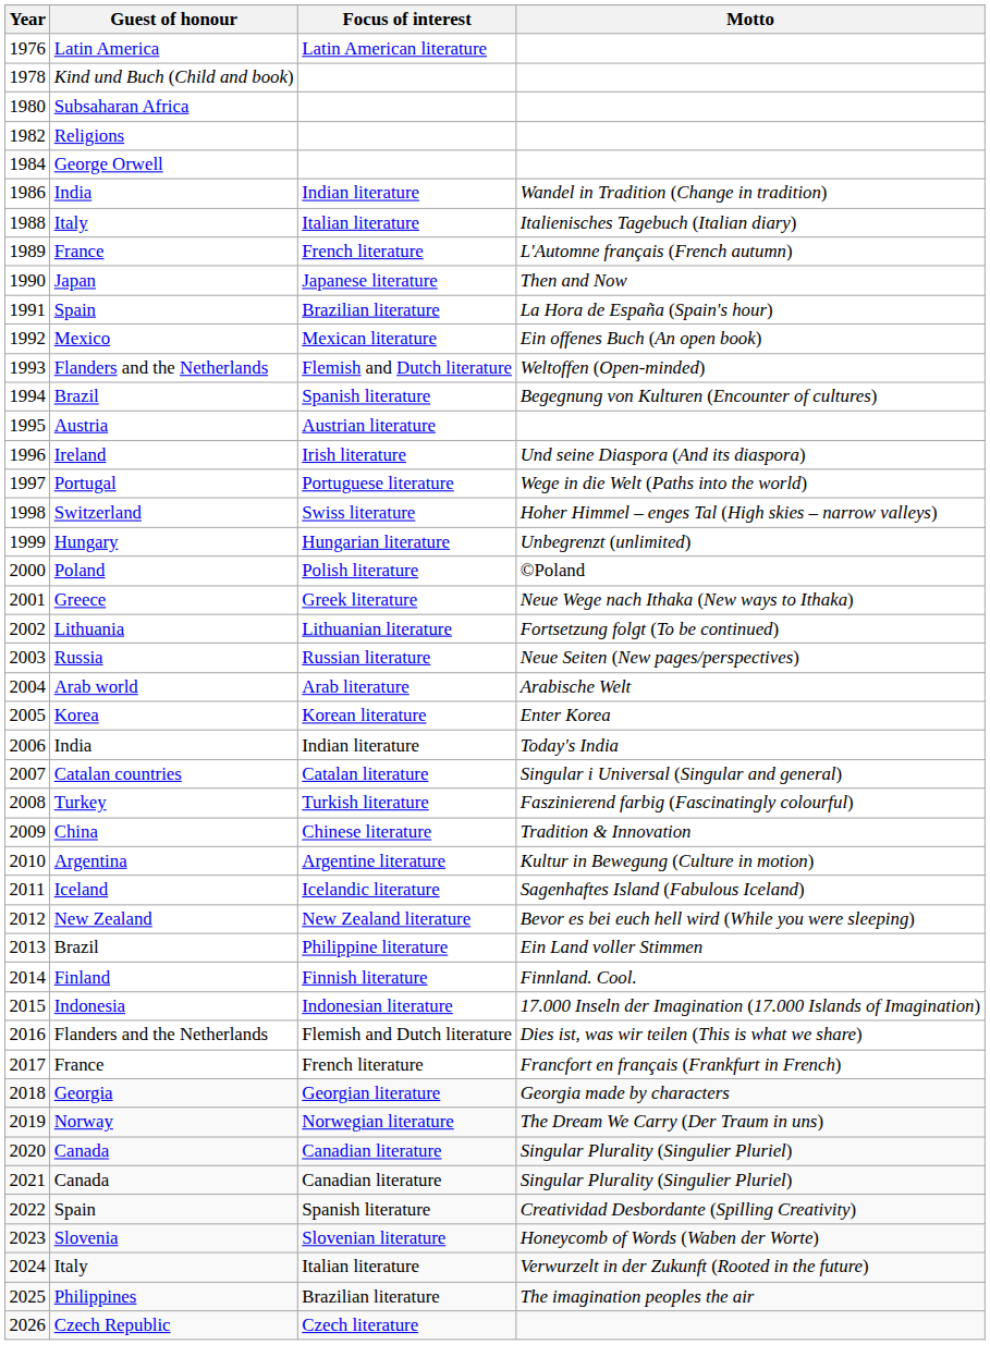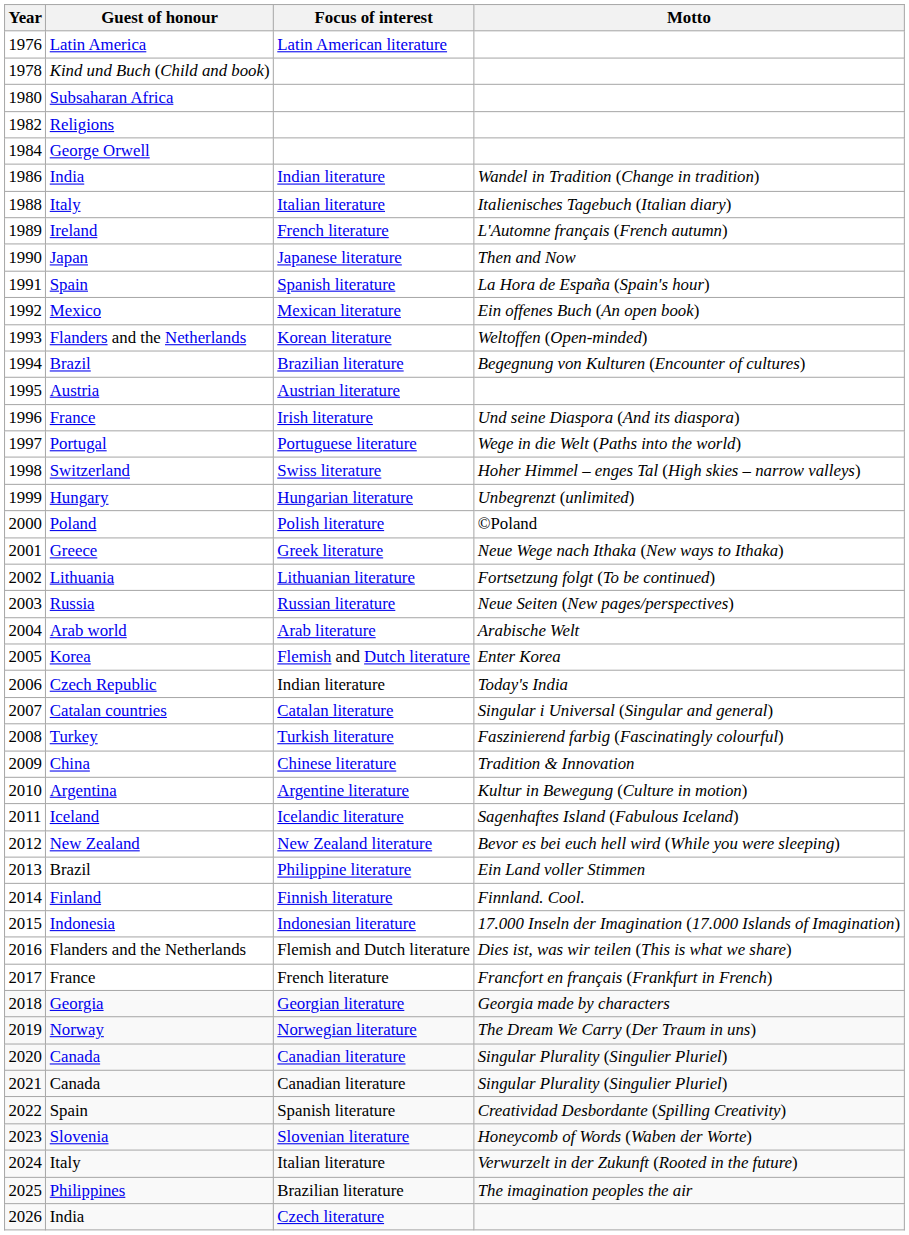1989 | Guest of honour: France -> Ireland
1991 | Focus of interest: Brazilian literature -> Spanish literature
1993 | Focus of interest: Flemish and Dutch literature -> Korean literature
1994 | Focus of interest: Spanish literature -> Brazilian literature
1996 | Guest of honour: Ireland -> France
2005 | Focus of interest: Korean literature -> Flemish and Dutch literature
2006 | Guest of honour: India -> Czech Republic
2026 | Guest of honour: Czech Republic -> India
